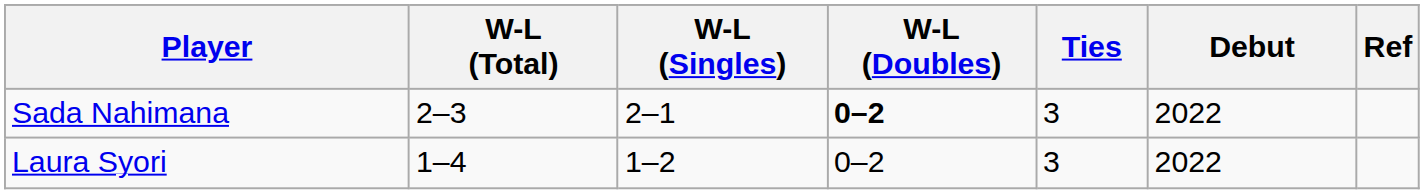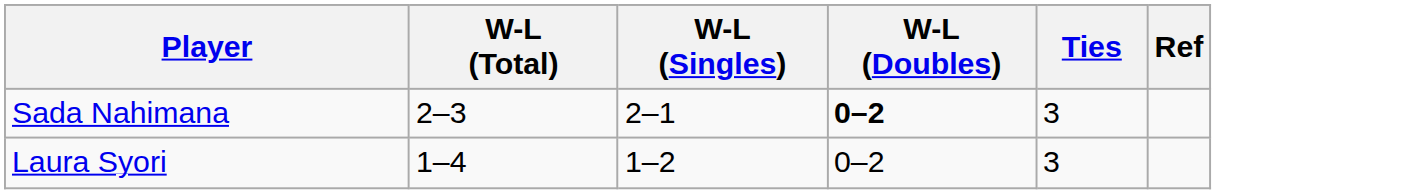- column: Debut | 2022 | 2022
